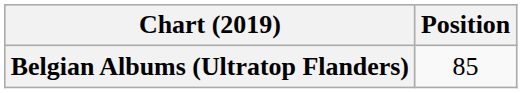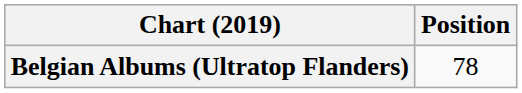Belgian Albums (Ultratop Flanders) | Position: 85 -> 78
